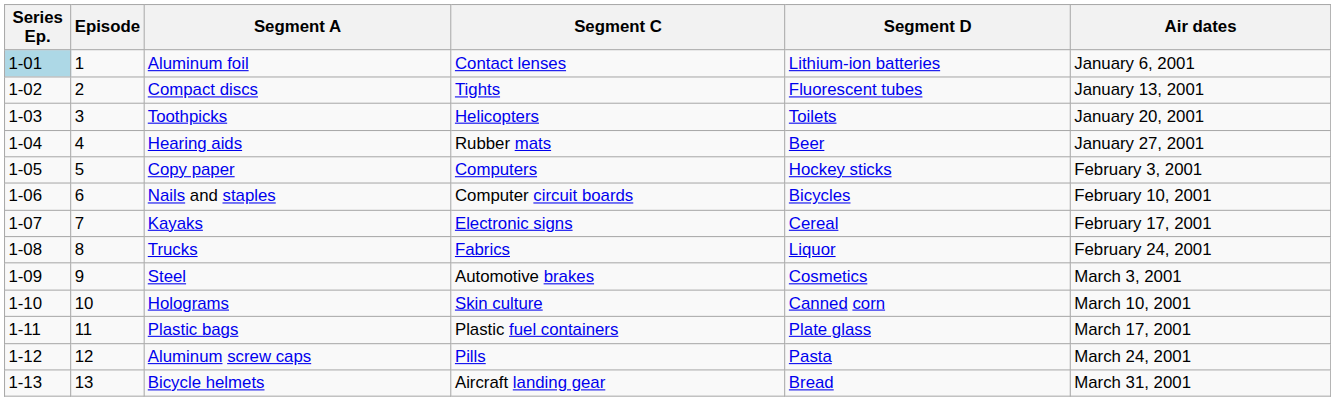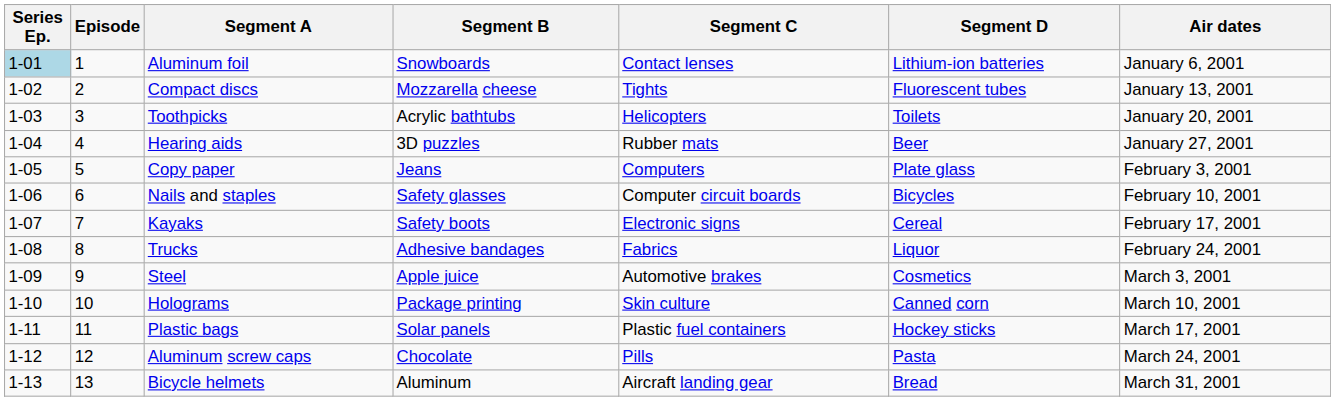+ column: Segment B | Snowboards | Mozzarella cheese | Acrylic bathtubs | 3D puzzles | Jeans | Safety glasses | Safety boots | Adhesive bandages | Apple juice | Package printing | Solar panels | Chocolate | Aluminum
Copy paper | Segment D: Hockey sticks -> Plate glass
Plastic bags | Segment D: Plate glass -> Hockey sticks
